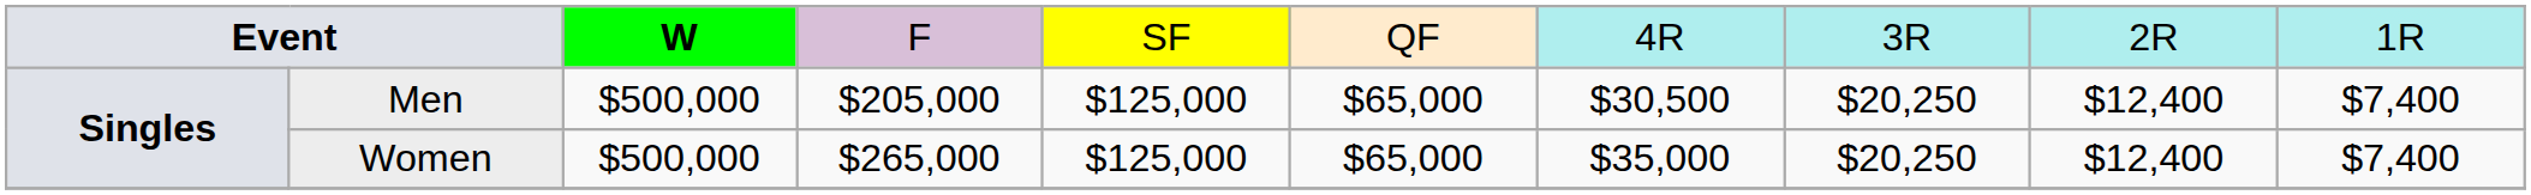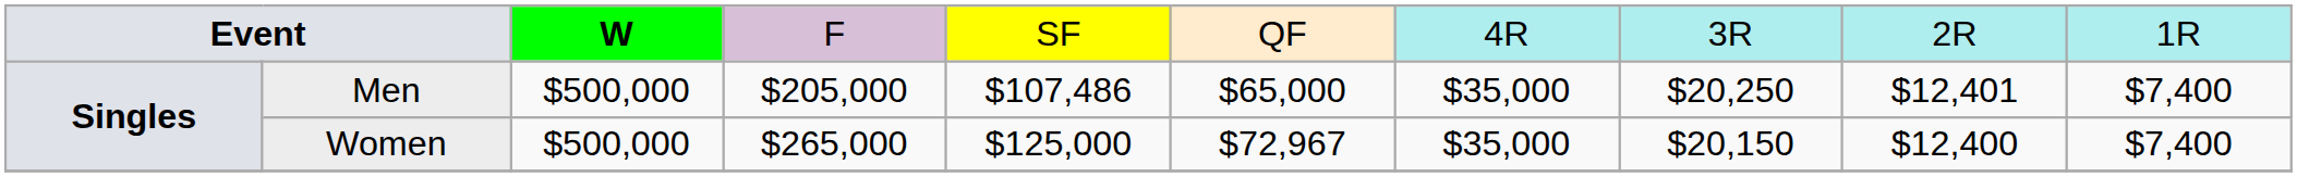Men | column 5: $125,000 -> $107,486
Men | column 7: $30,500 -> $35,000
Men | column 9: $12,400 -> $12,401
Women | column 6: $65,000 -> $72,967
Women | column 8: $20,250 -> $20,150
